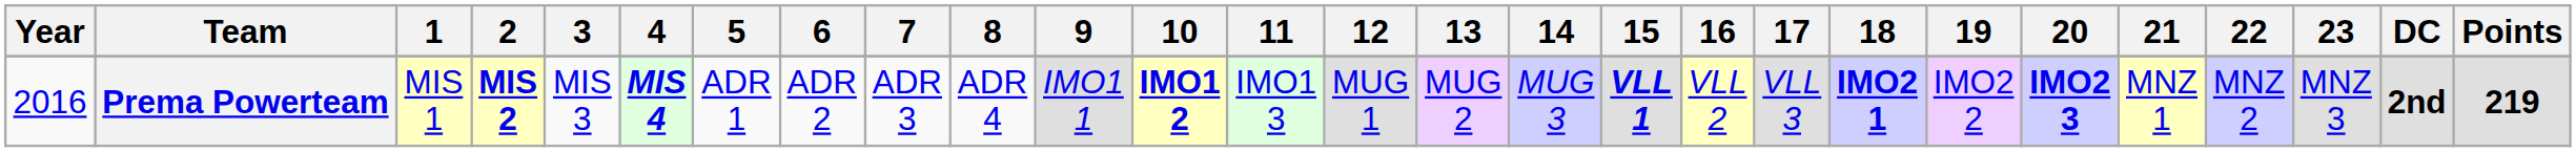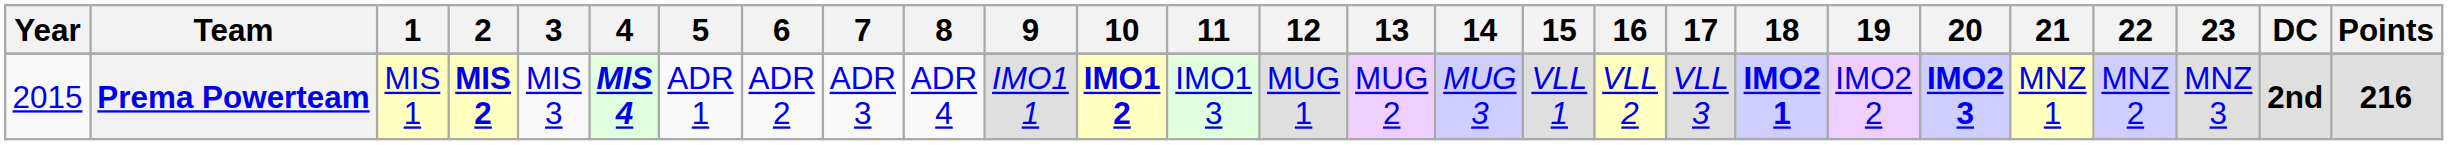Prema Powerteam | Year: 2016 -> 2015
Prema Powerteam | 15: bold -> normal
Prema Powerteam | Points: 219 -> 216
